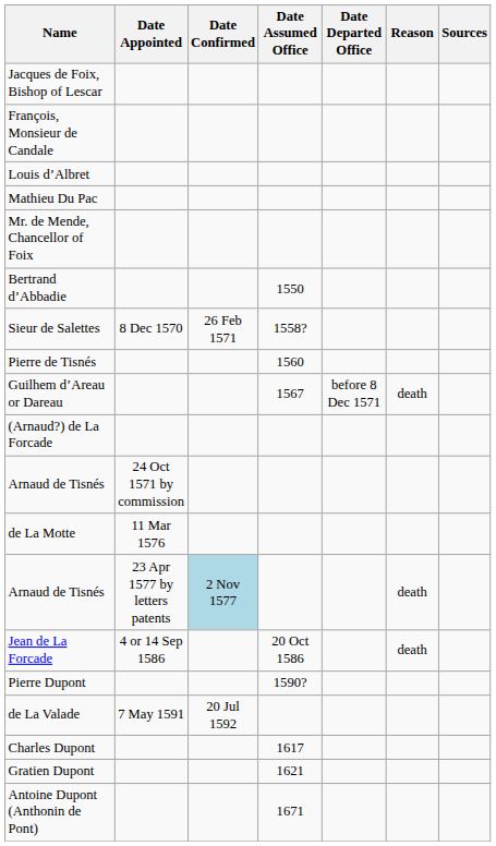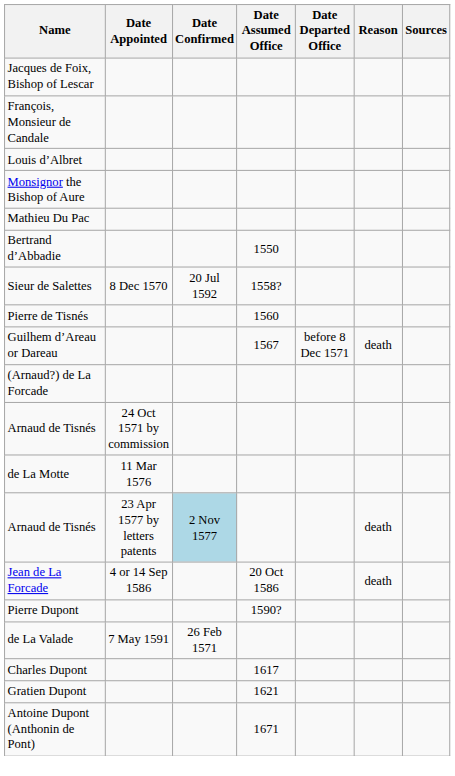+ row: Monsignor the Bishop of Aure
- row: Mr. de Mende, Chancellor of Foix
Sieur de Salettes | Date Confirmed: 26 Feb 1571 -> 20 Jul 1592
de La Valade | Date Confirmed: 20 Jul 1592 -> 26 Feb 1571
